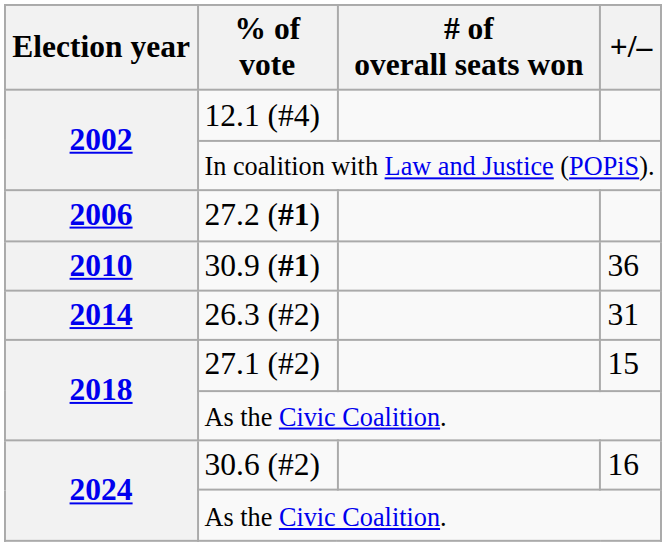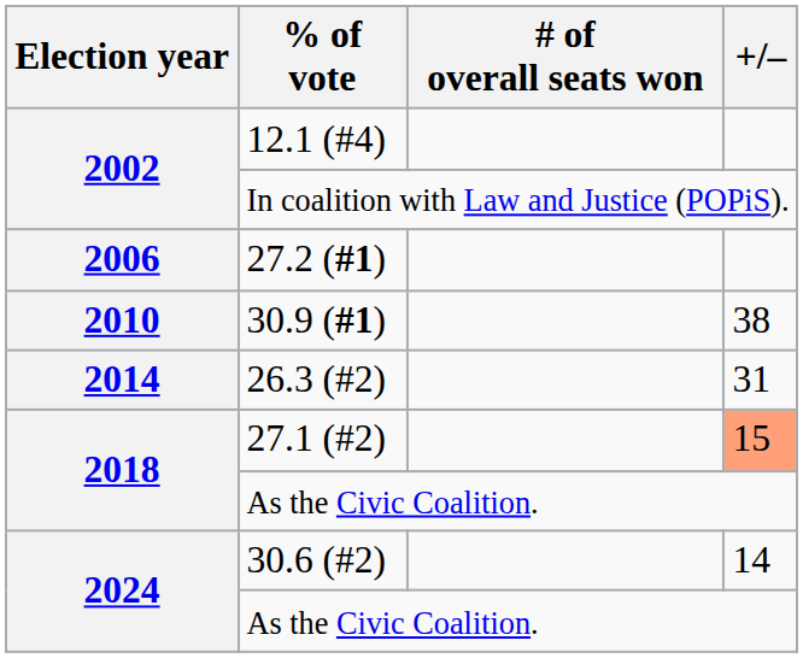30.9 (#1) | +/–: 36 -> 38
27.1 (#2) | +/–: no background -> lightsalmon background
30.6 (#2) | +/–: 16 -> 14
